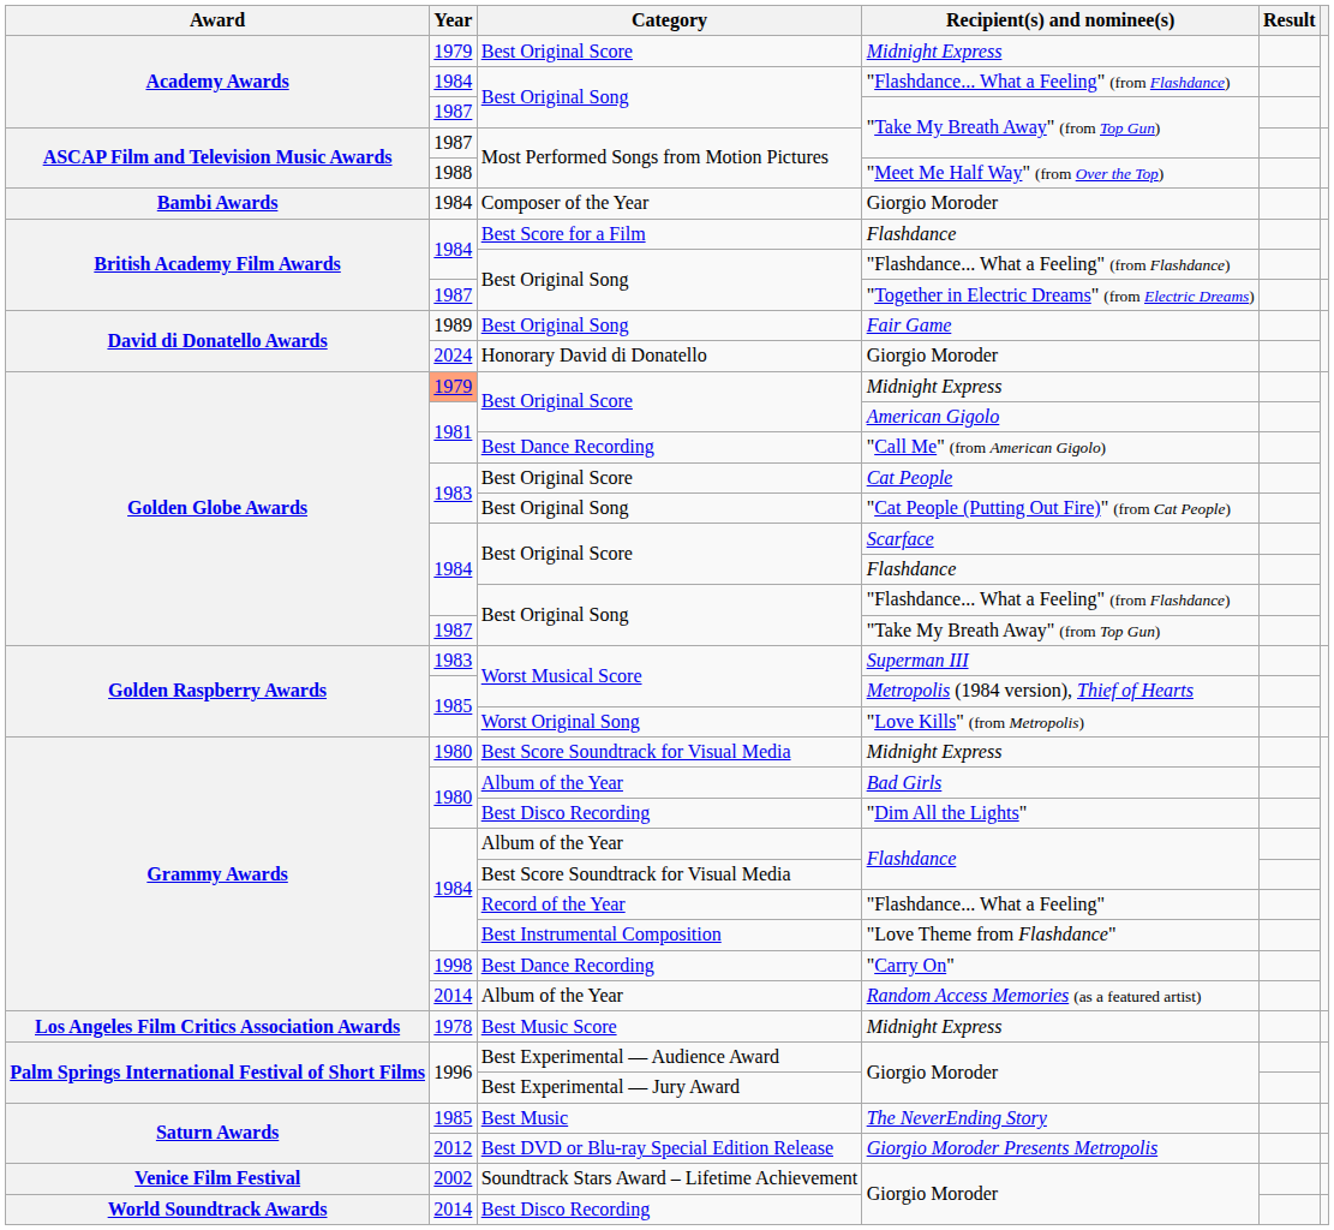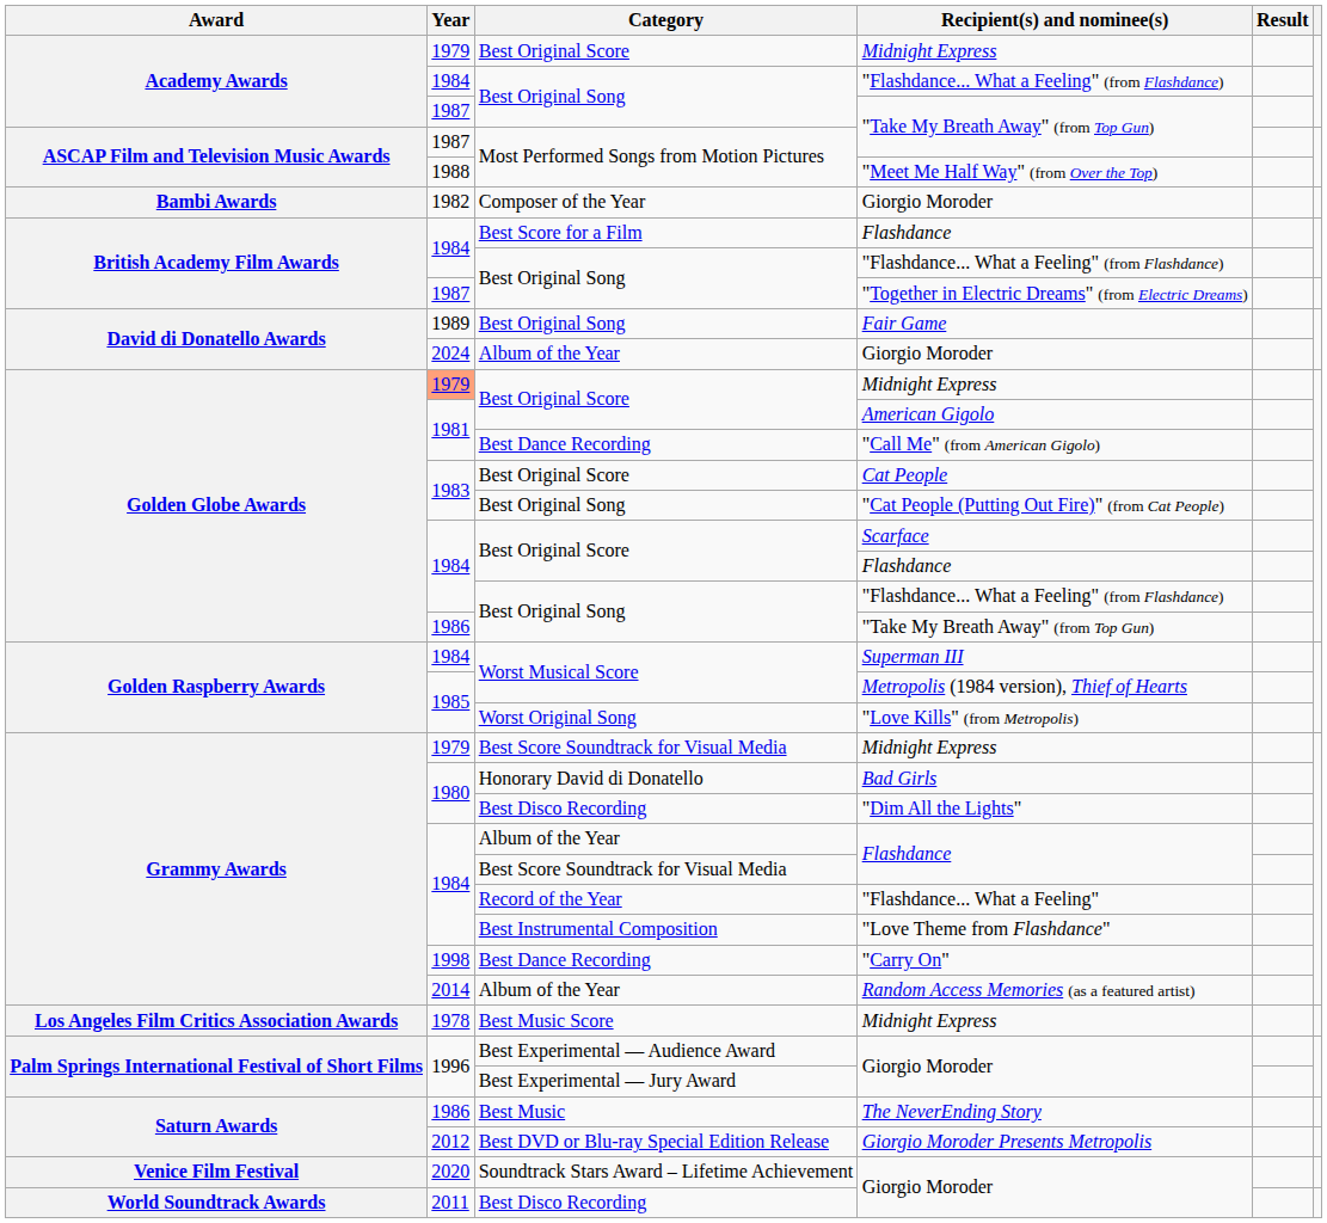Bambi Awards / Giorgio Moroder | Year: 1984 -> 1982
David di Donatello Awards / Giorgio Moroder | Category: Honorary David di Donatello -> Album of the Year
Golden Globe Awards / "Take My Breath Away" (from Top Gun) | Year: 1987 -> 1986
Superman III | Year: 1983 -> 1984
Grammy Awards / Midnight Express | Year: 1980 -> 1979
Bad Girls | Category: Album of the Year -> Honorary David di Donatello
The NeverEnding Story | Year: 1985 -> 1986
Venice Film Festival / Giorgio Moroder | Year: 2002 -> 2020
World Soundtrack Awards / Giorgio Moroder | Year: 2014 -> 2011
